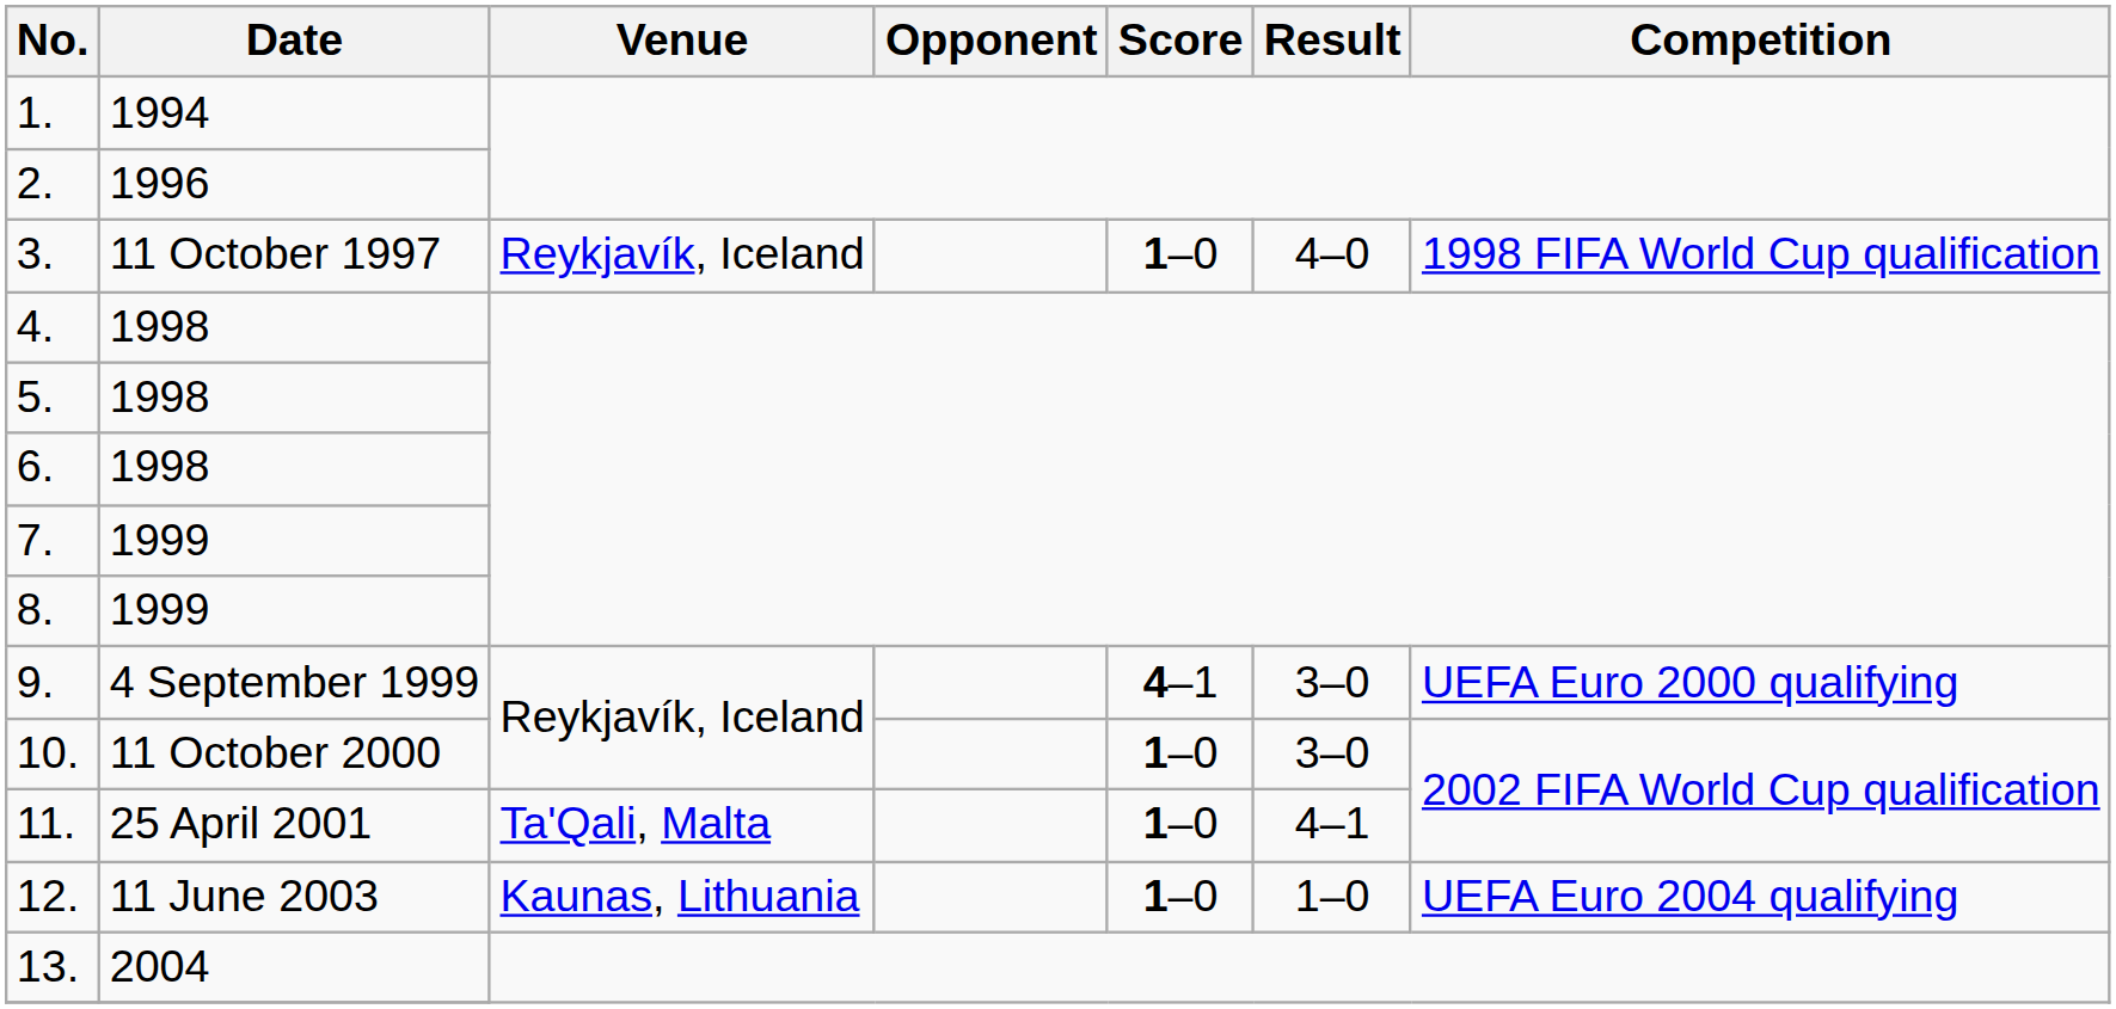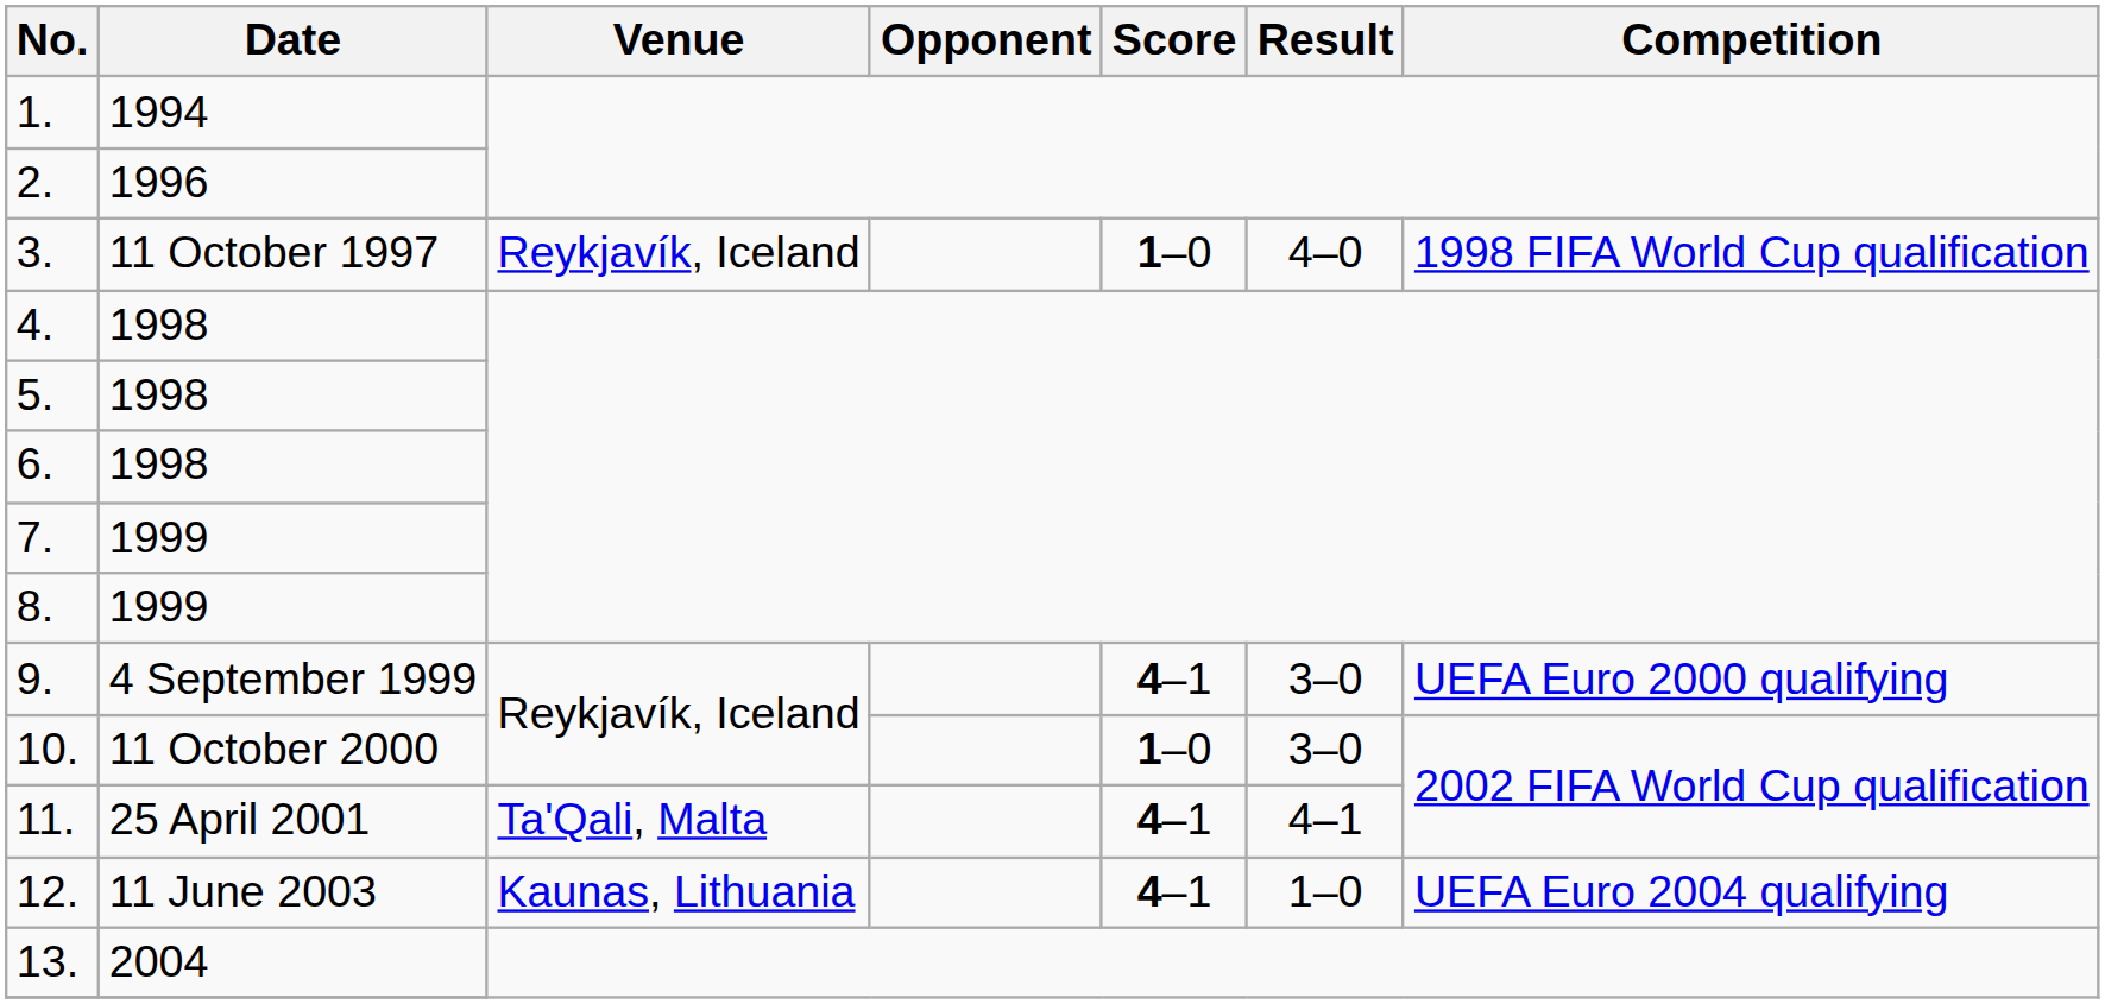11. | Score: 1–0 -> 4–1
12. | Score: 1–0 -> 4–1
